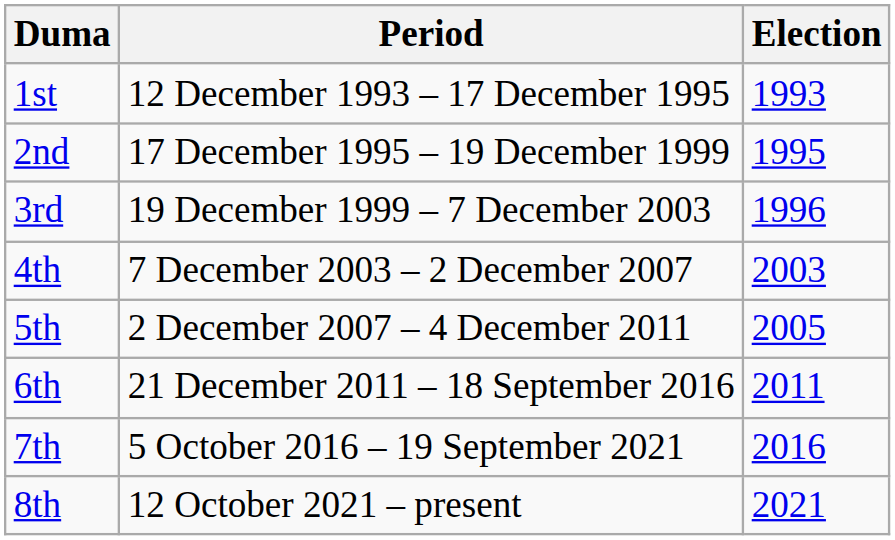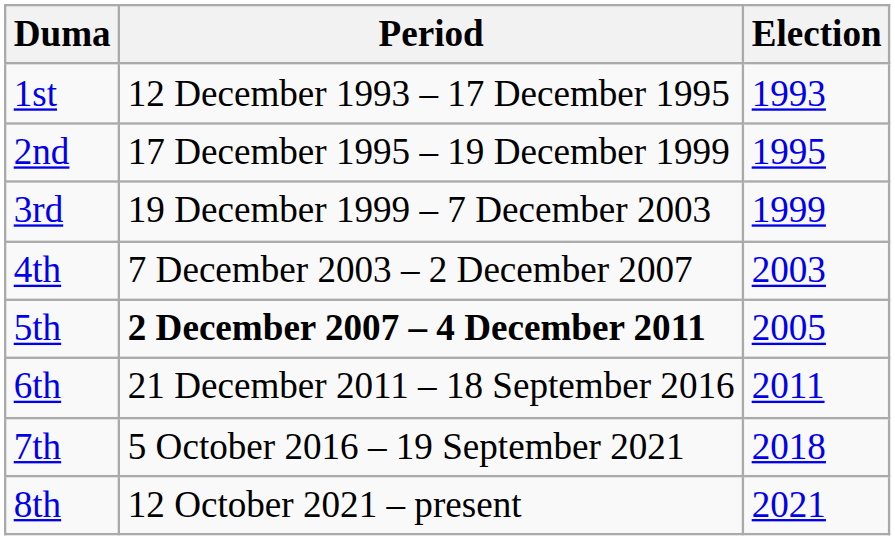3rd | Election: 1996 -> 1999
5th | Period: normal -> bold
7th | Election: 2016 -> 2018
